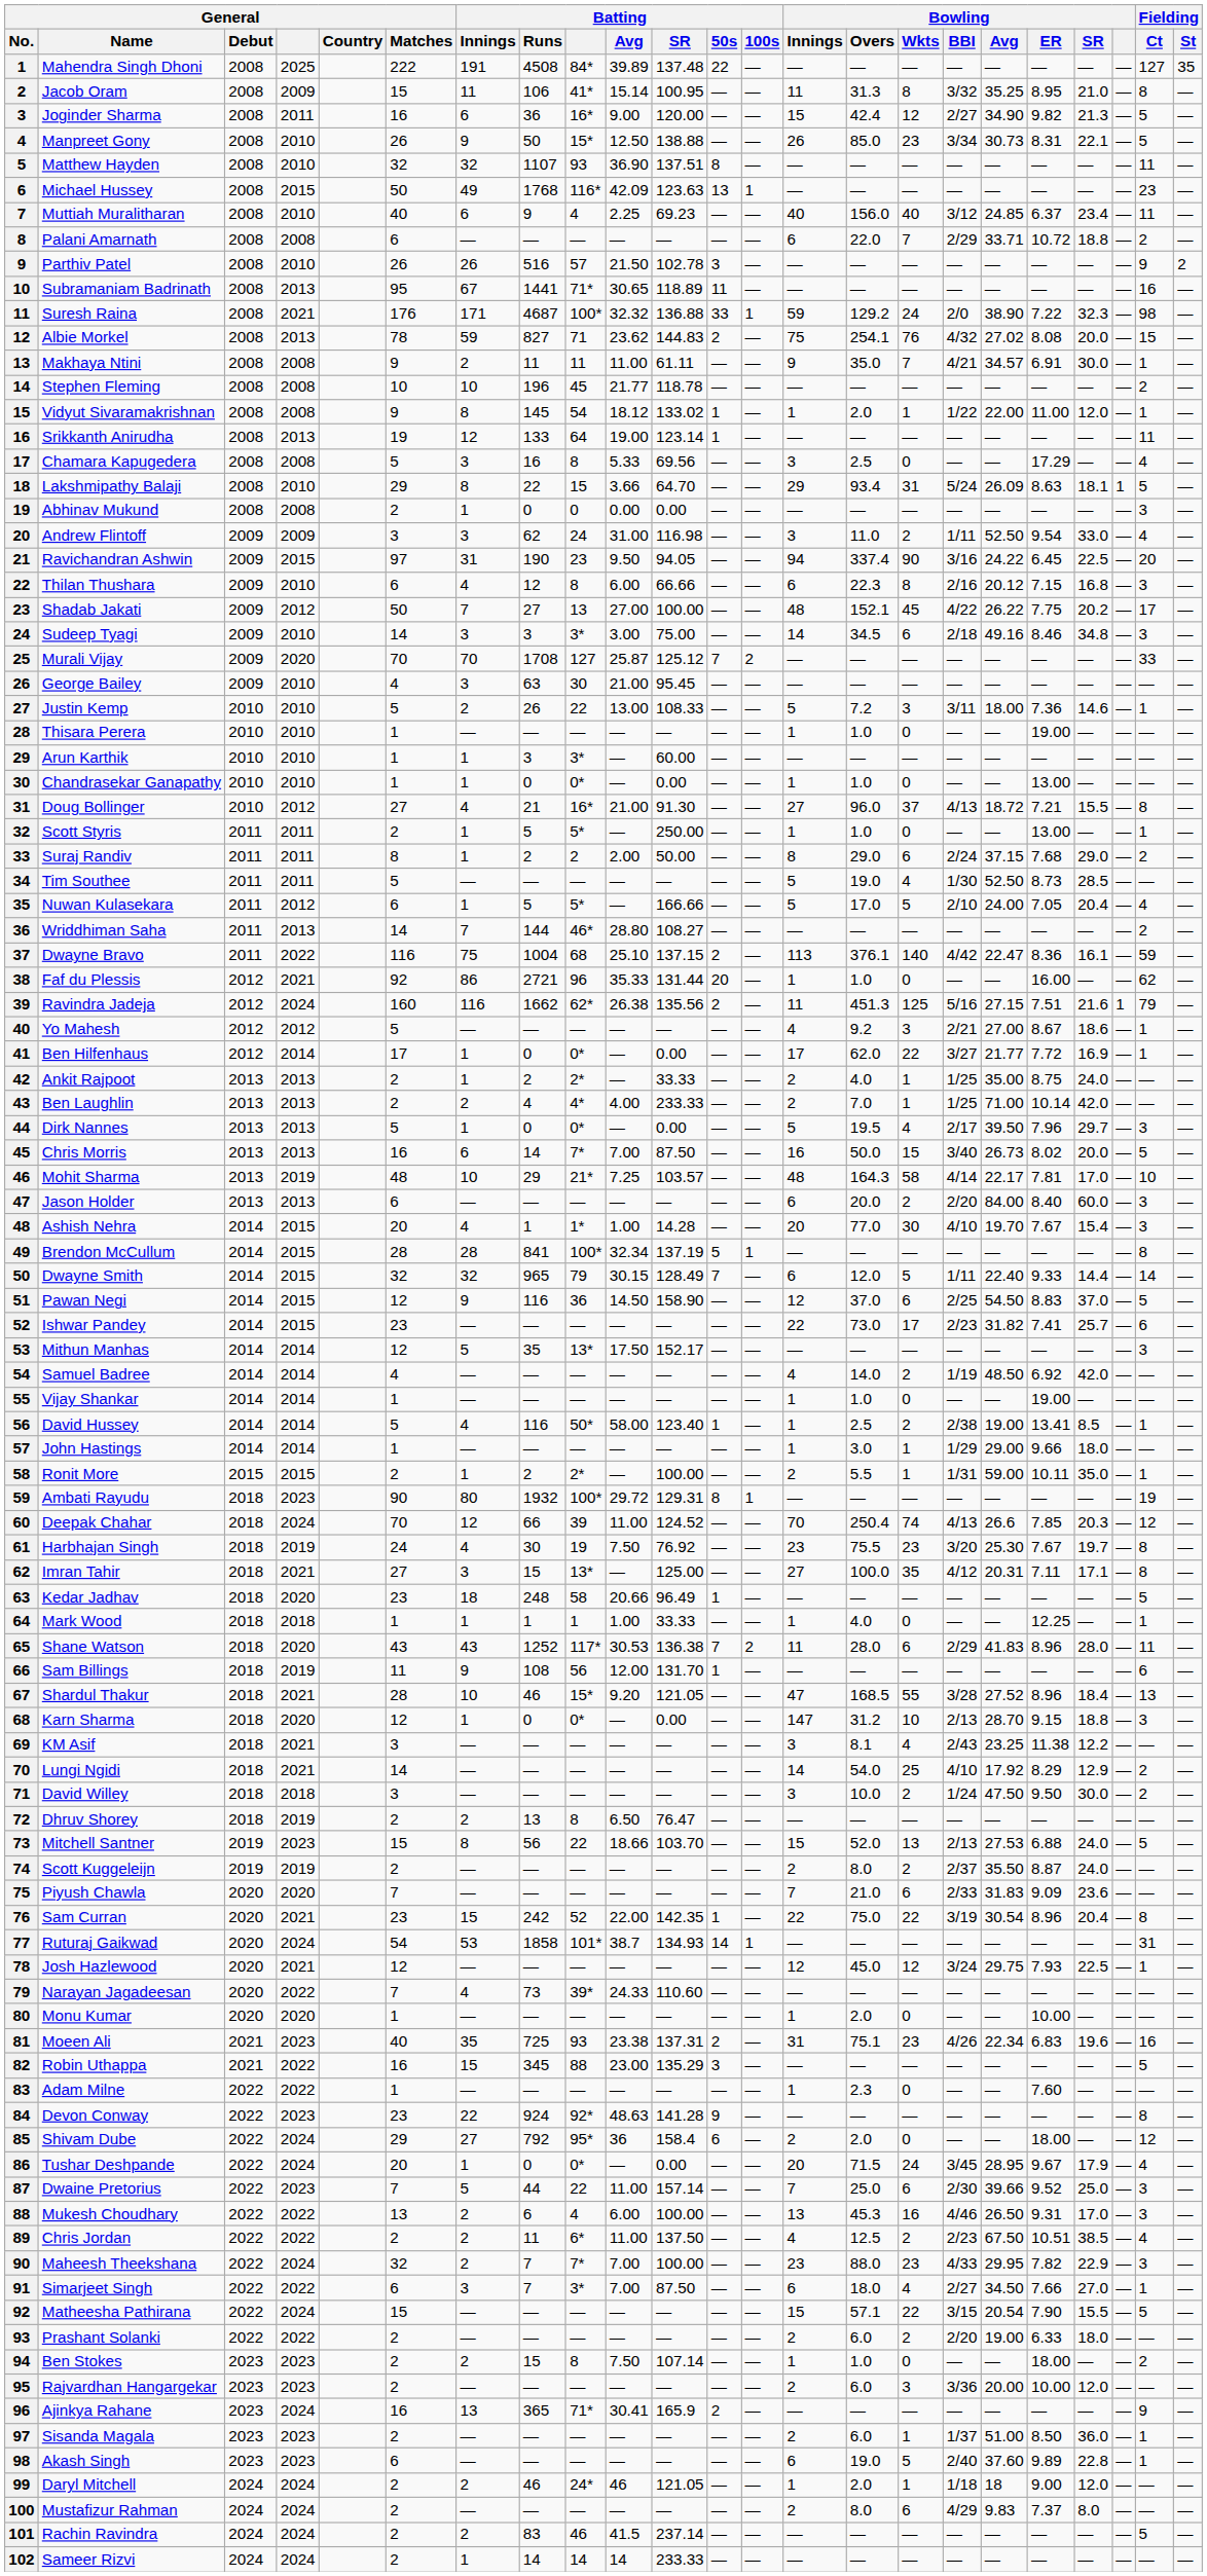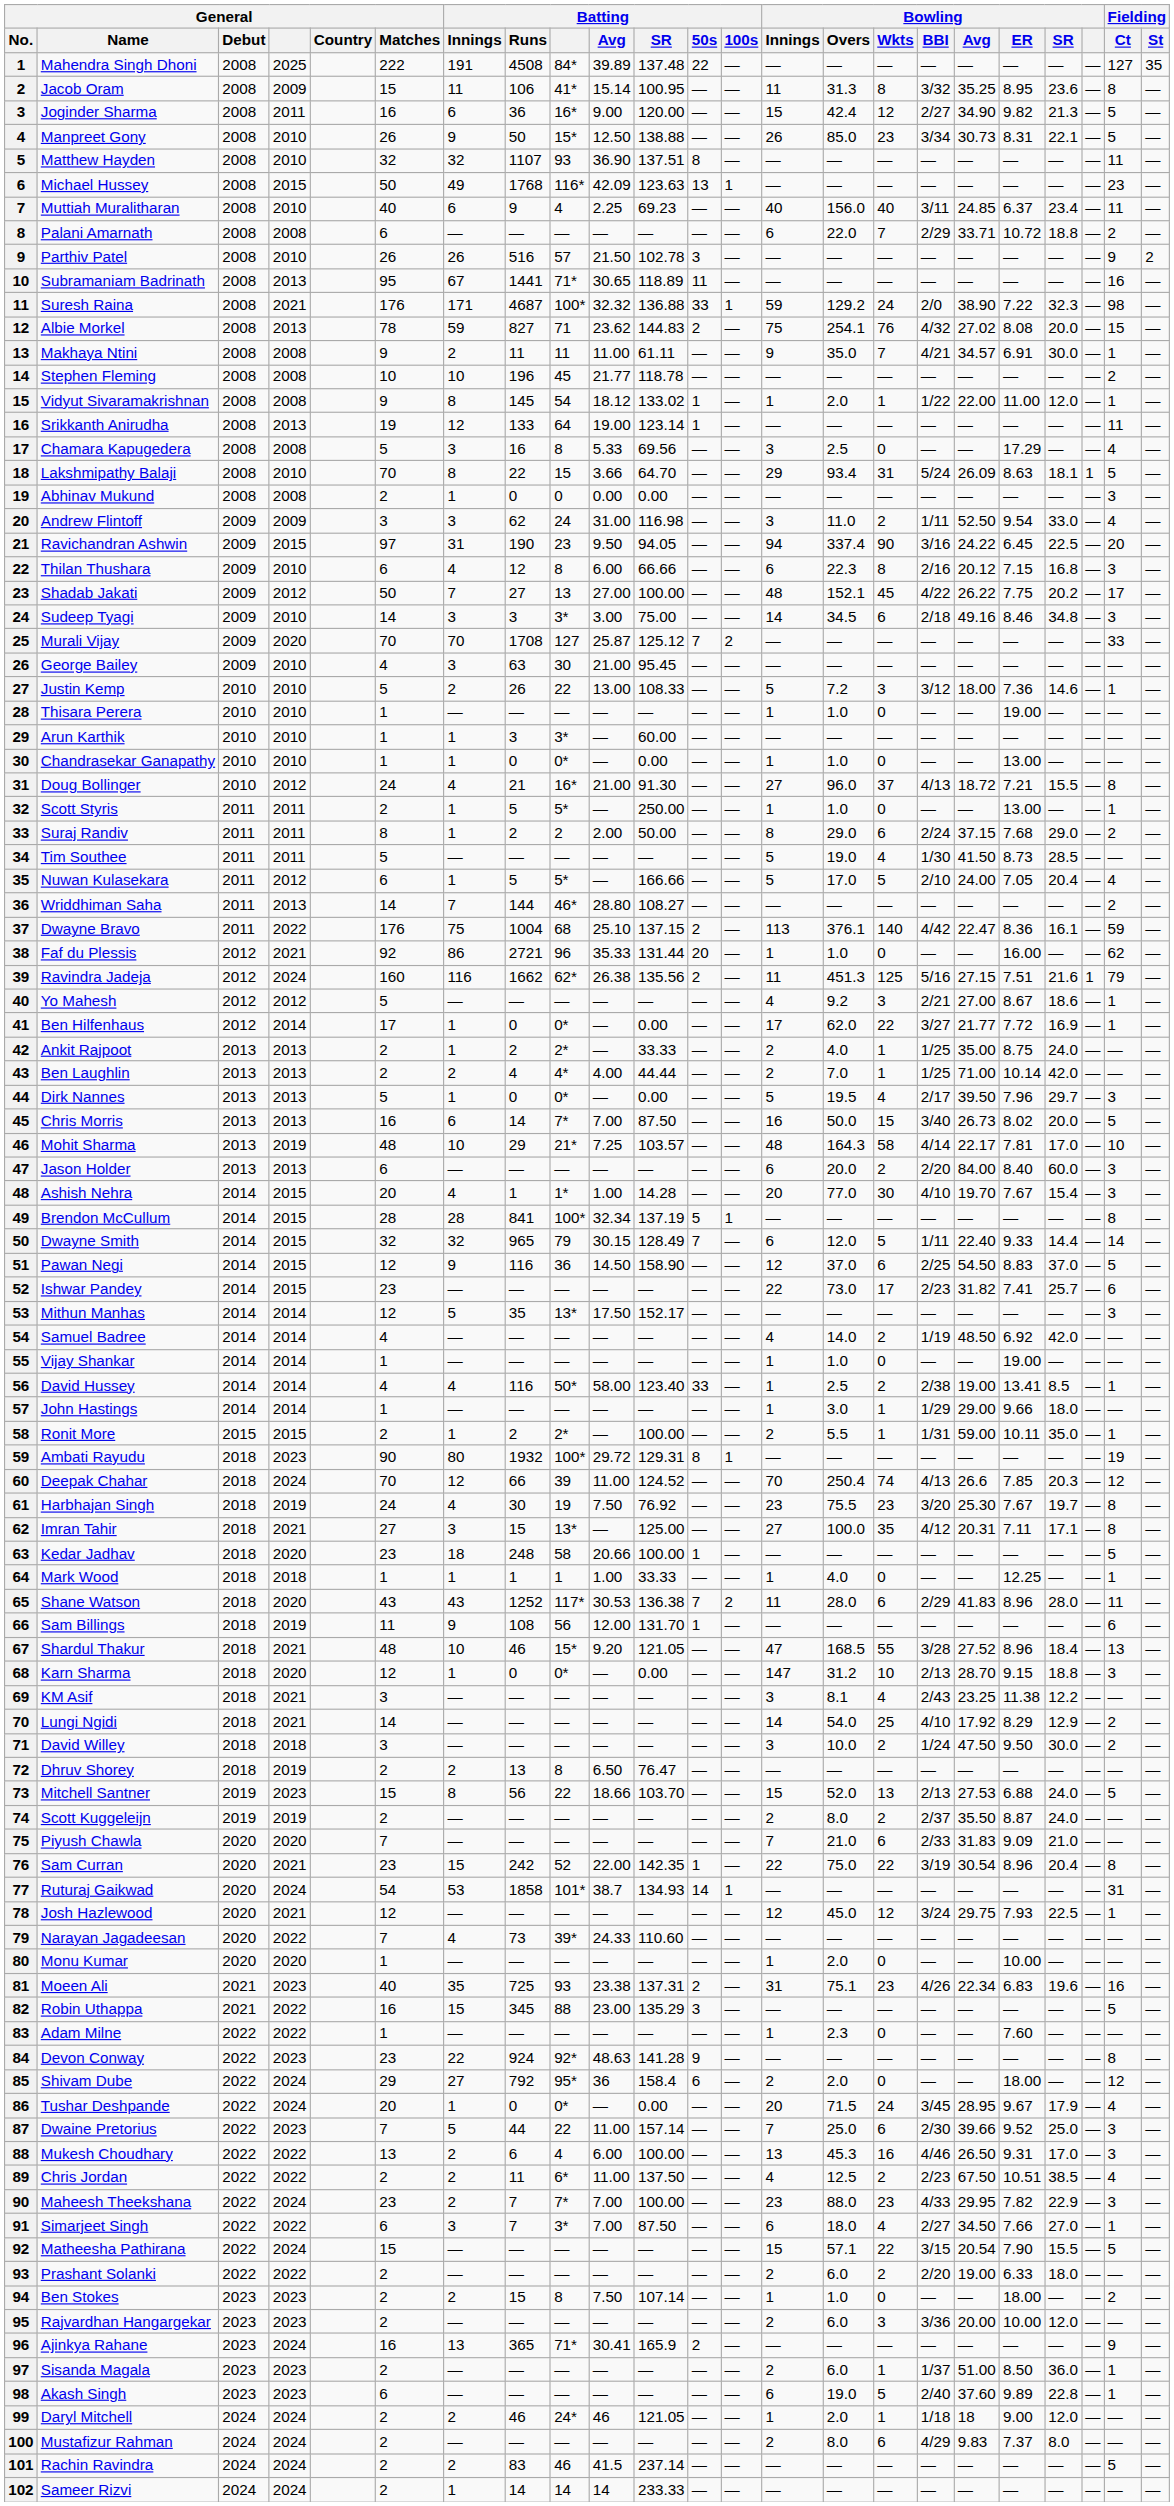Jacob Oram | Bowling / SR: 21.0 -> 23.6
Muttiah Muralitharan | Bowling / BBI: 3/12 -> 3/11
Lakshmipathy Balaji | General / Matches: 29 -> 70
Justin Kemp | Bowling / BBI: 3/11 -> 3/12
Doug Bollinger | General / Matches: 27 -> 24
Tim Southee | Bowling / Avg: 52.50 -> 41.50
Dwayne Bravo | General / Matches: 116 -> 176
Ben Laughlin | Batting / SR: 233.33 -> 44.44
David Hussey | General / Matches: 5 -> 4
David Hussey | Batting / 50s: 1 -> 33
Kedar Jadhav | Batting / SR: 96.49 -> 100.00
Shardul Thakur | General / Matches: 28 -> 48
Piyush Chawla | Bowling / SR: 23.6 -> 21.0
Maheesh Theekshana | General / Matches: 32 -> 23
